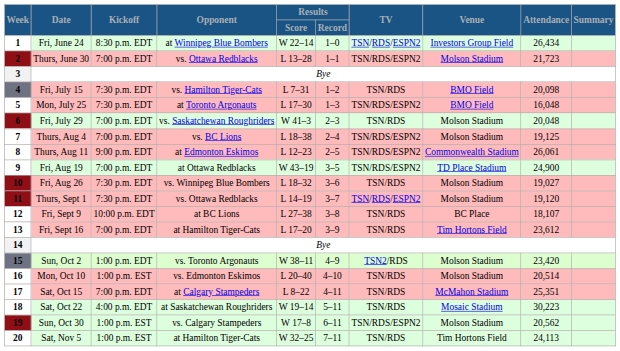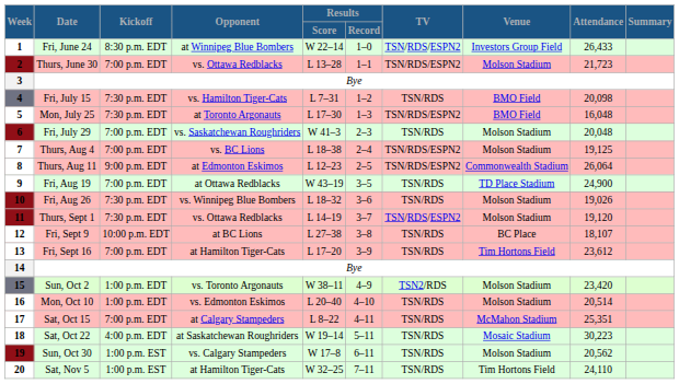1 | Attendance: 26,434 -> 26,433
8 | Attendance: 26,061 -> 26,064
9 | TV: TSN/RDS/ESPN2 -> TSN/RDS
10 | Attendance: 19,027 -> 19,026
16 | Kickoff: 1:00 p.m. EST -> 1:00 p.m. EDT
19 | TV: TSN/RDS/ESPN2 -> TSN/RDS
20 | Attendance: 24,113 -> 24,110
